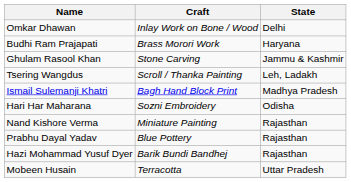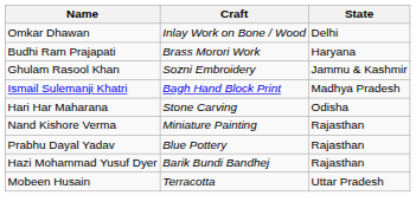Ghulam Rasool Khan | Craft: Stone Carving -> Sozni Embroidery
- row: Tsering Wangdus | Scroll / Thanka Painting | Leh, Ladakh
Hari Har Maharana | Craft: Sozni Embroidery -> Stone Carving
